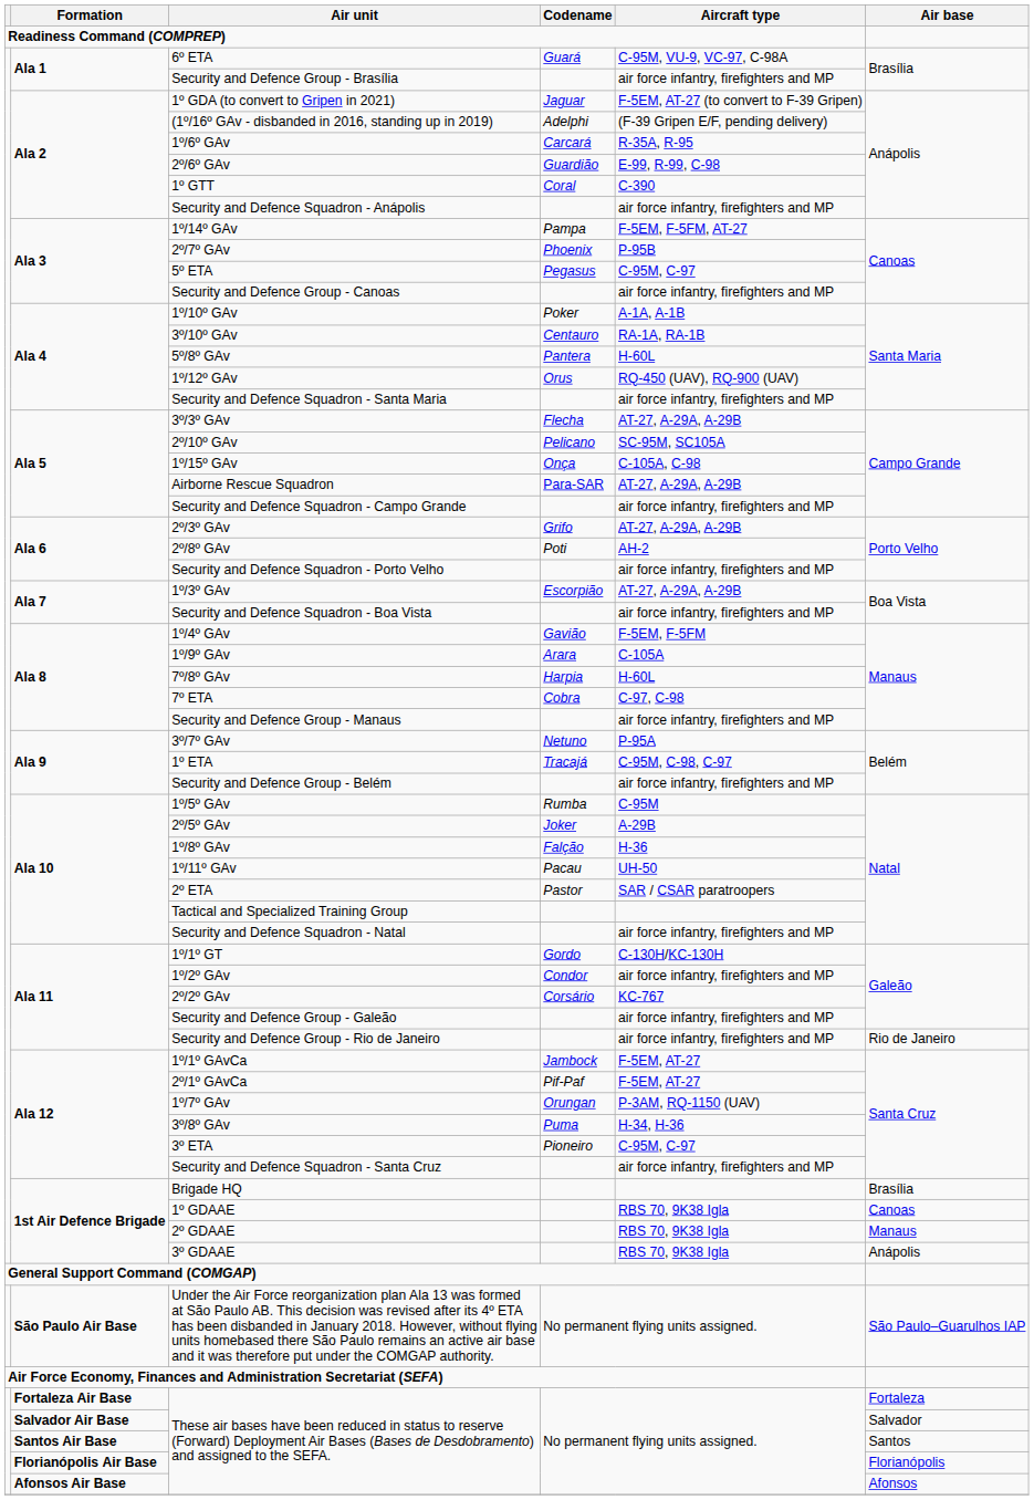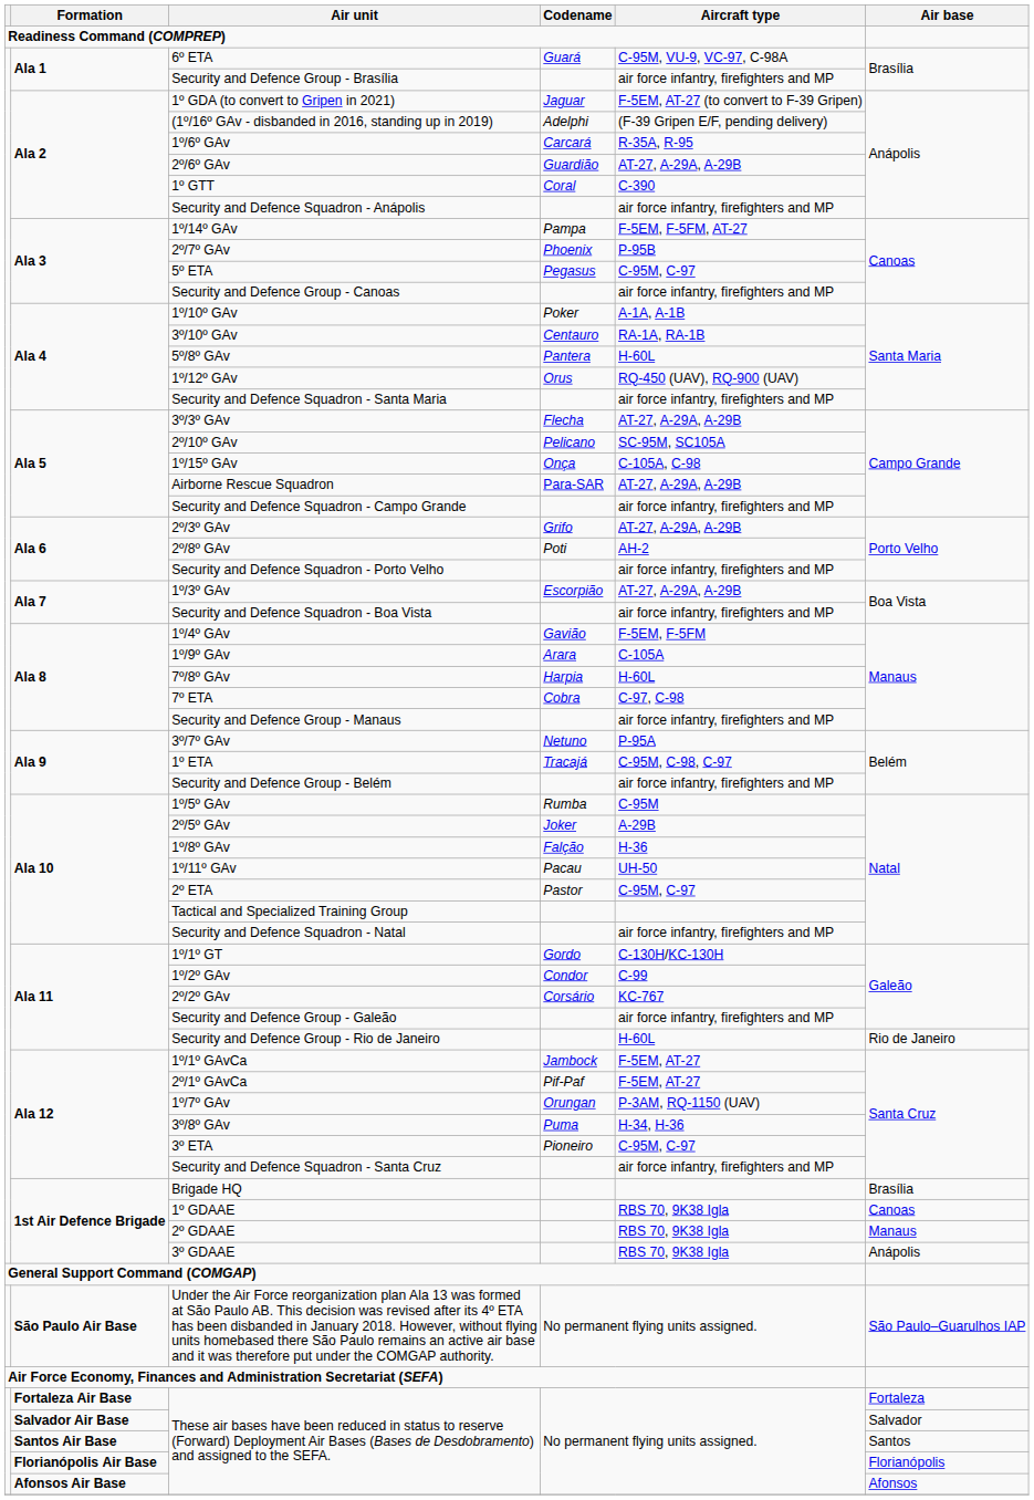2º/6º GAv | Aircraft type: E-99, R-99, C-98 -> AT-27, A-29A, A-29B
2º ETA | Aircraft type: SAR / CSAR paratroopers -> C-95M, C-97
1º/2º GAv | Aircraft type: air force infantry, firefighters and MP -> C-99
Security and Defence Group - Rio de Janeiro | Aircraft type: air force infantry, firefighters and MP -> H-60L
